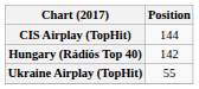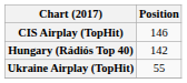CIS Airplay (TopHit) | Position: 144 -> 146
